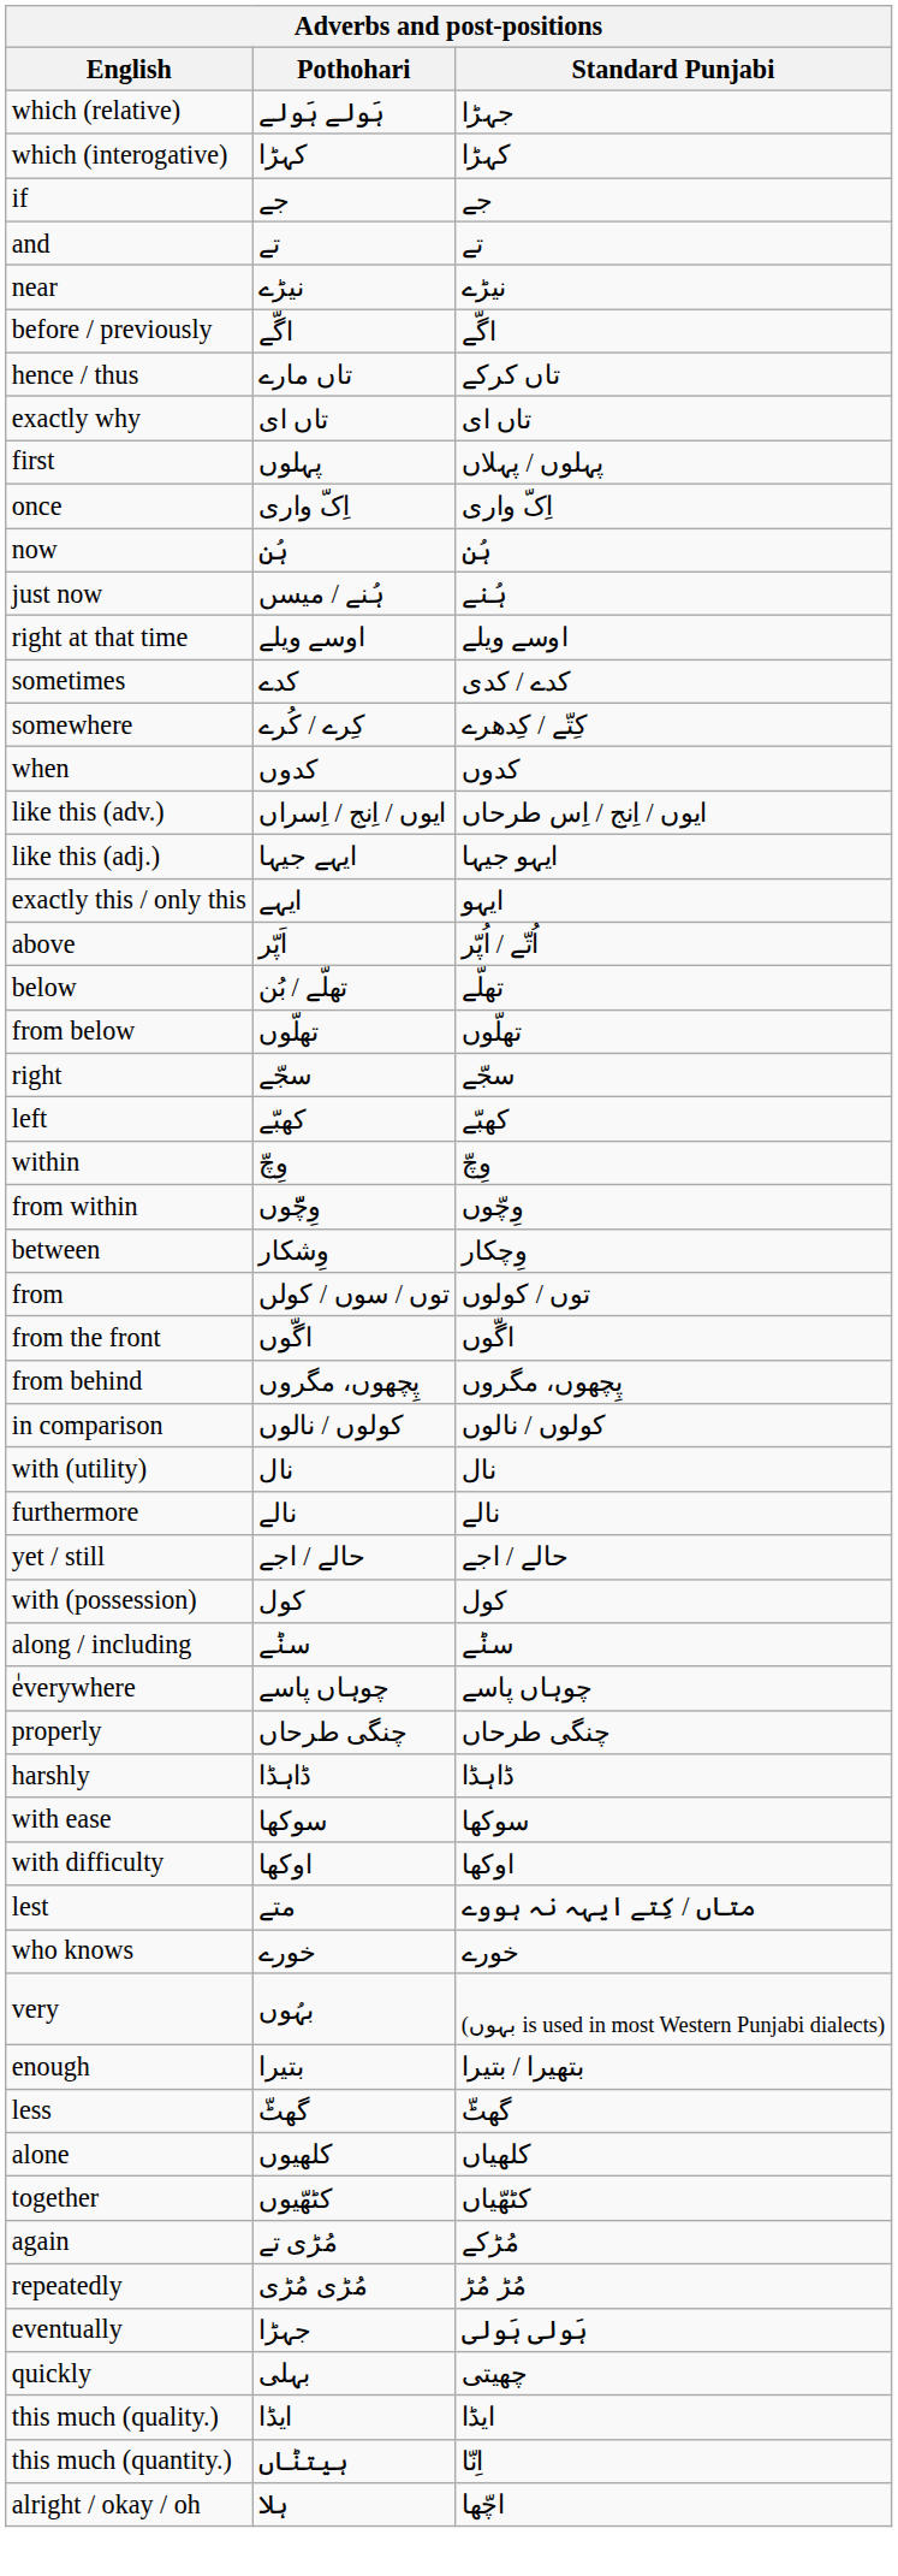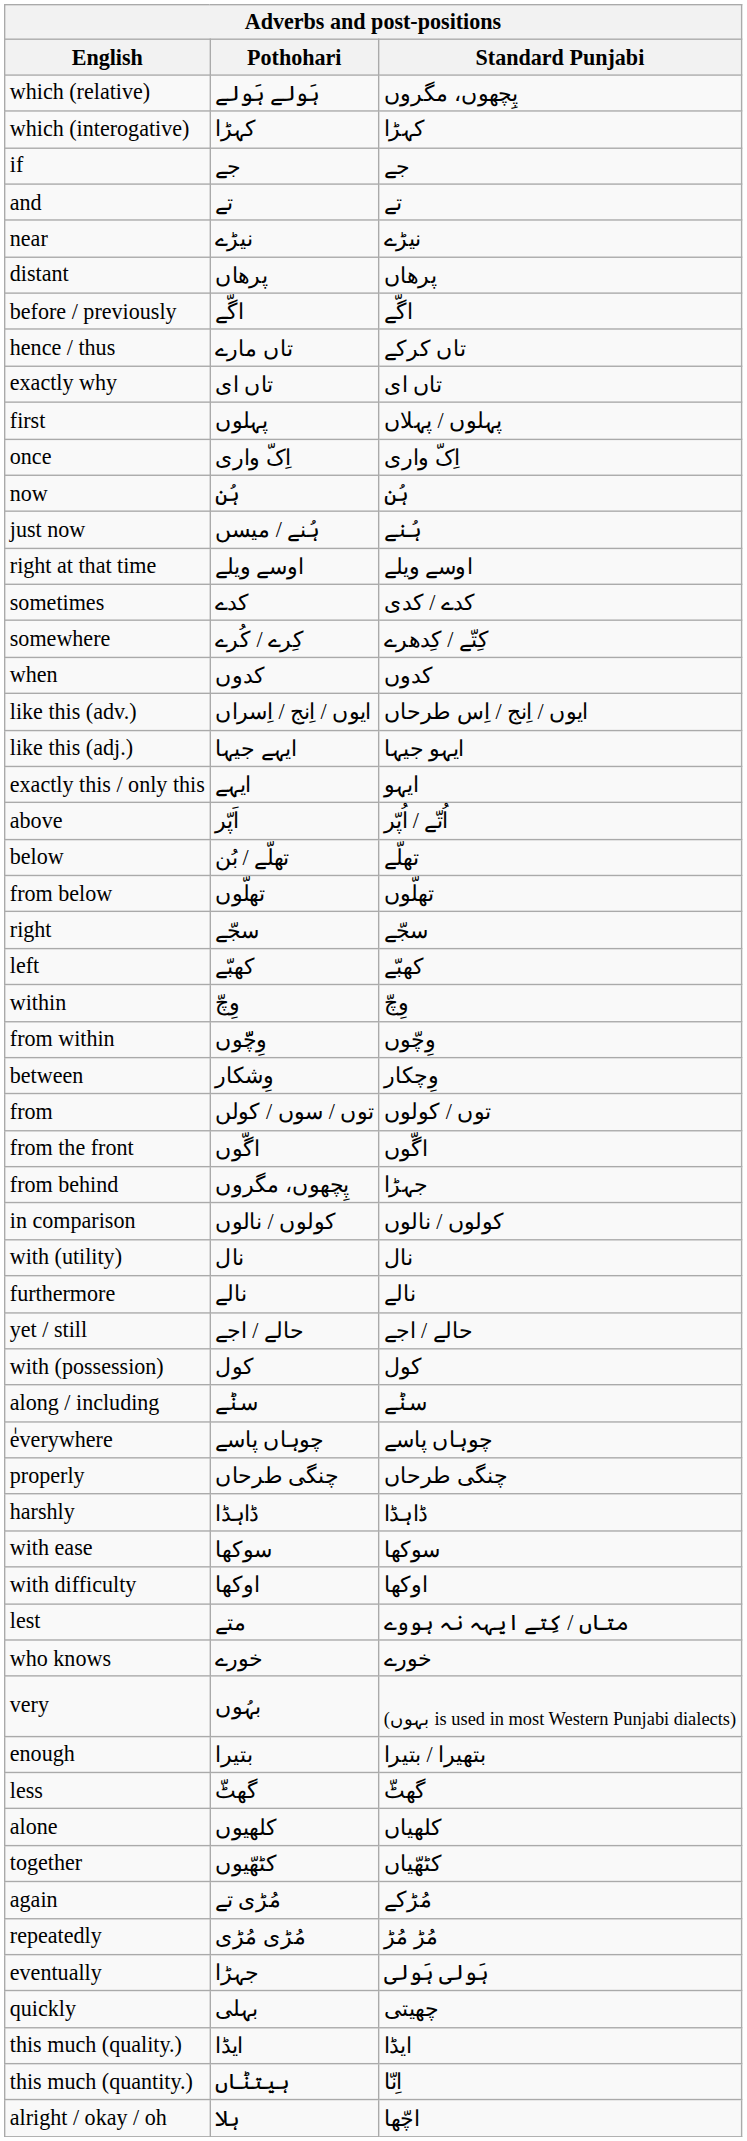which (relative) | Standard Punjabi: جہڑا -> پِچھوں، مگروں
+ row: distant | پرھاں | پرھاں
from behind | Standard Punjabi: پِچھوں، مگروں -> جہڑا
